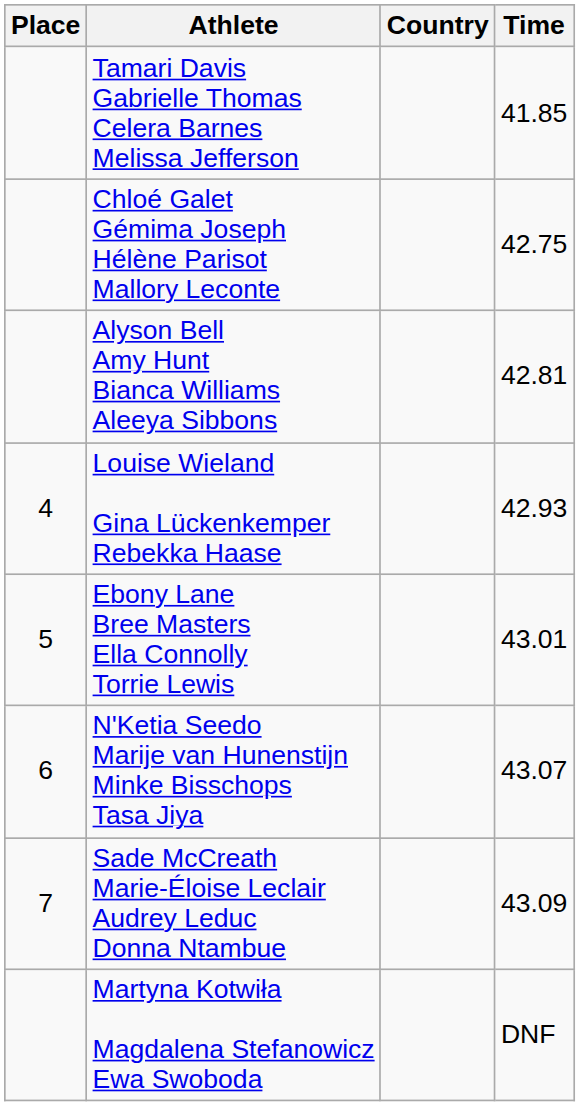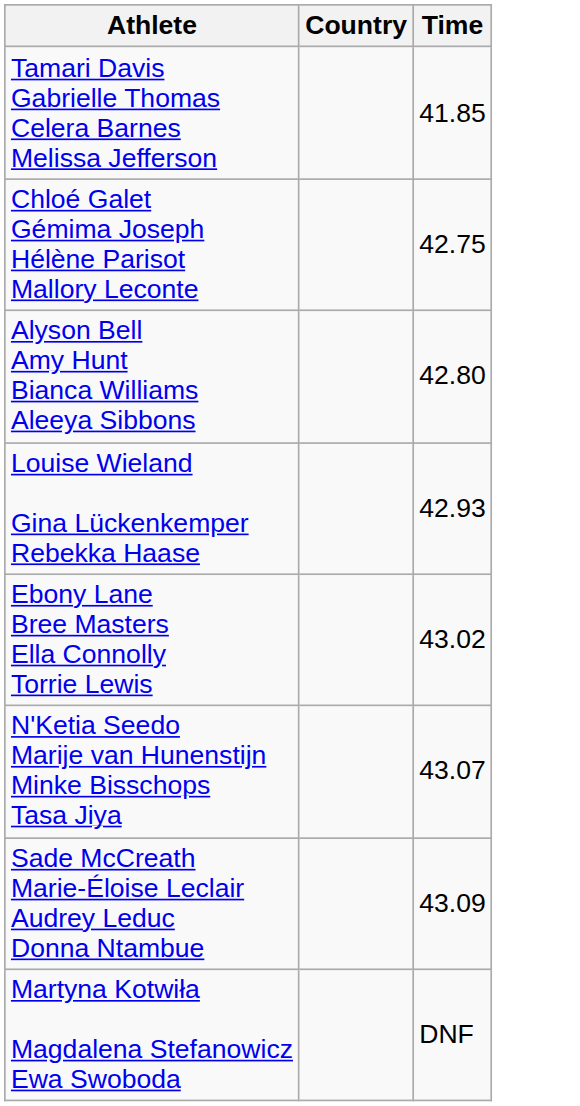- column: Place | 4 | 5 | 6 | 7
Alyson Bell Amy Hunt Bianca Williams Aleeya Sibbons | Time: 42.81 -> 42.80
Ebony Lane Bree Masters Ella Connolly Torrie Lewis | Time: 43.01 -> 43.02
